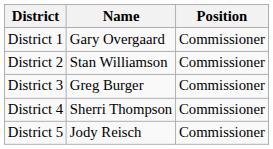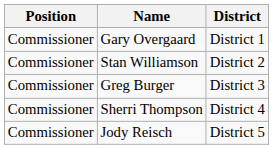columns swapped: Position <-> District
